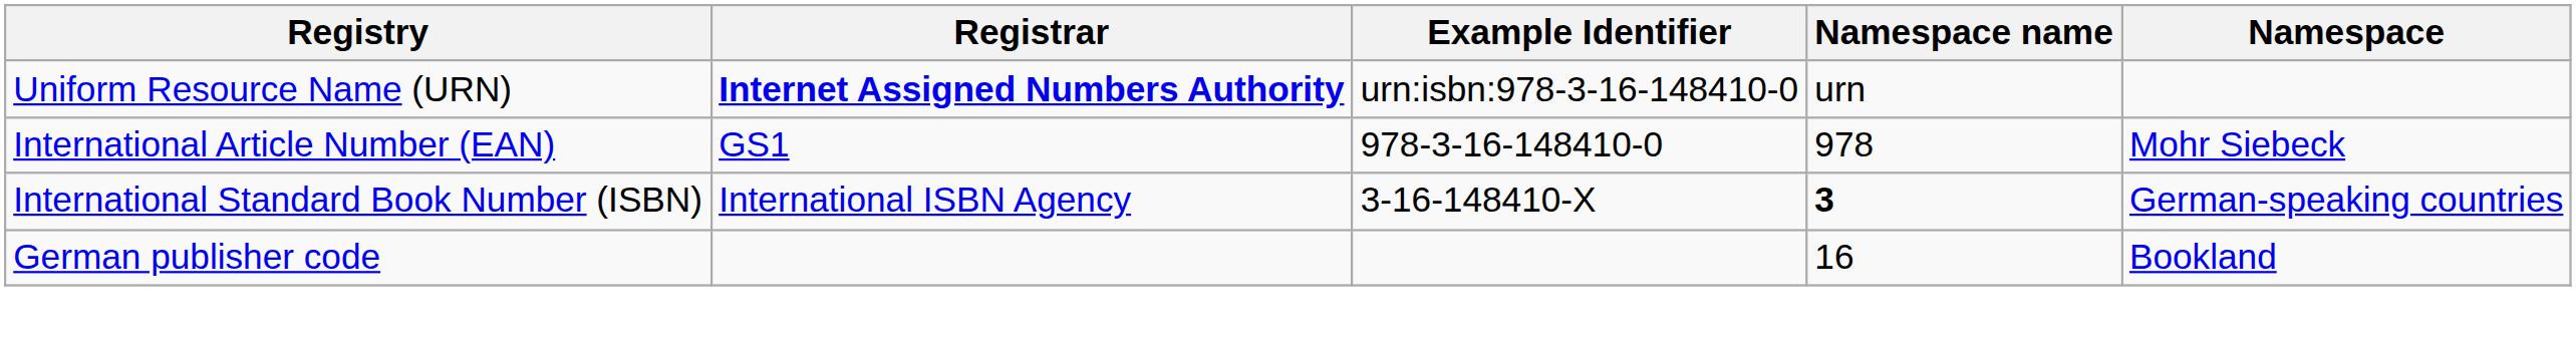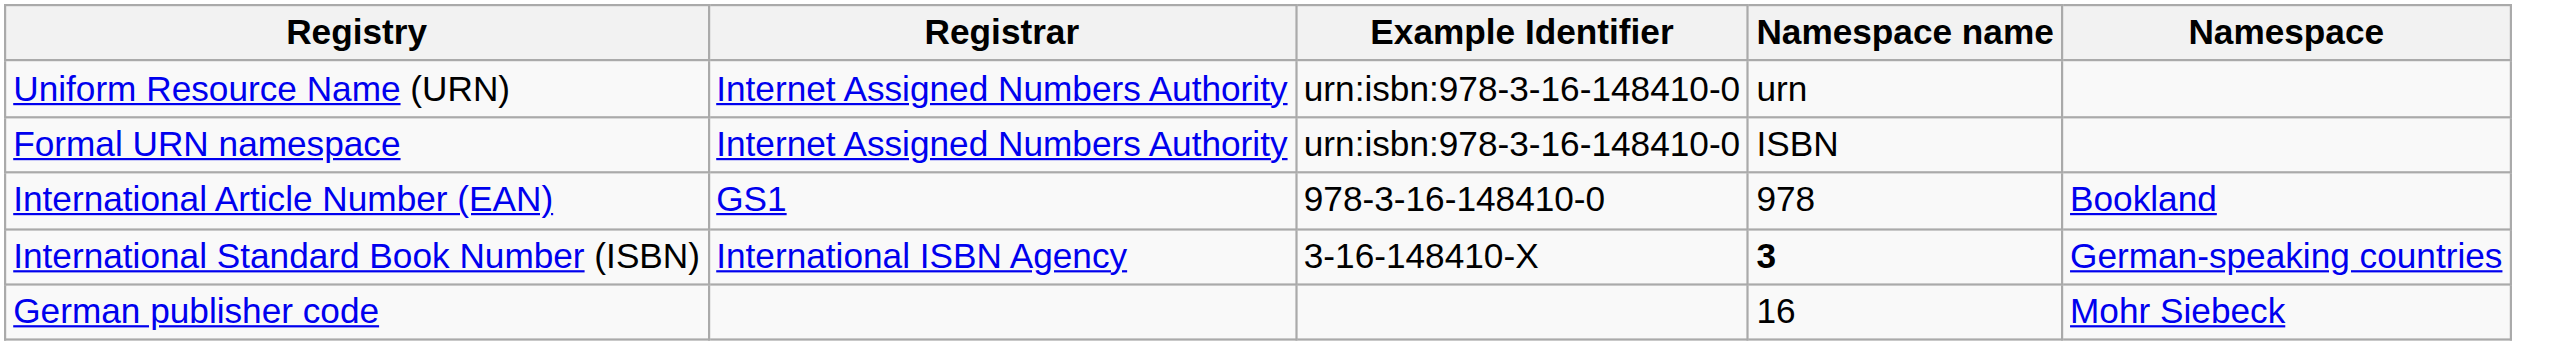Uniform Resource Name (URN) | Registrar: bold -> normal
+ row: Formal URN namespace | Internet Assigned Numbers Authority | urn:isbn:978-3-16-148410-0 | ISBN
International Article Number (EAN) | Namespace: Mohr Siebeck -> Bookland
German publisher code | Namespace: Bookland -> Mohr Siebeck
